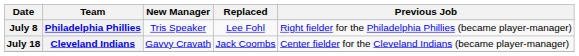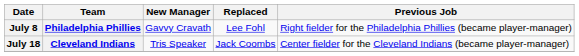July 8 | New Manager: Tris Speaker -> Gavvy Cravath
July 18 | New Manager: Gavvy Cravath -> Tris Speaker
